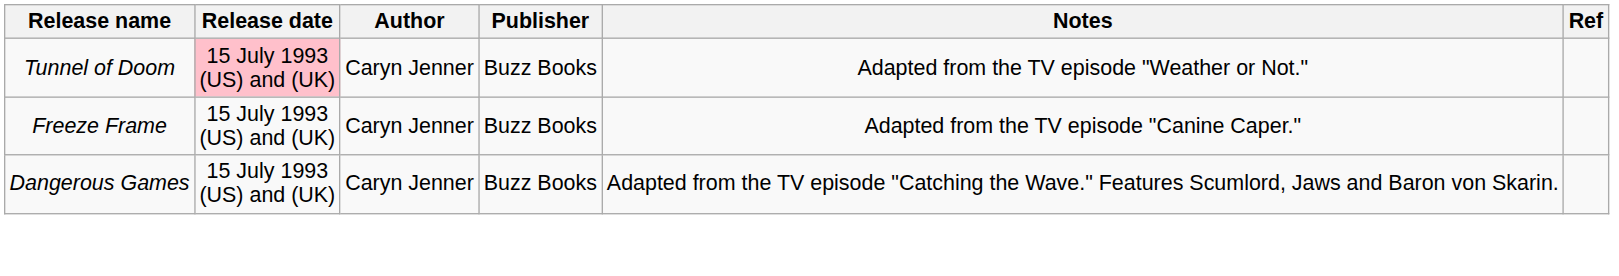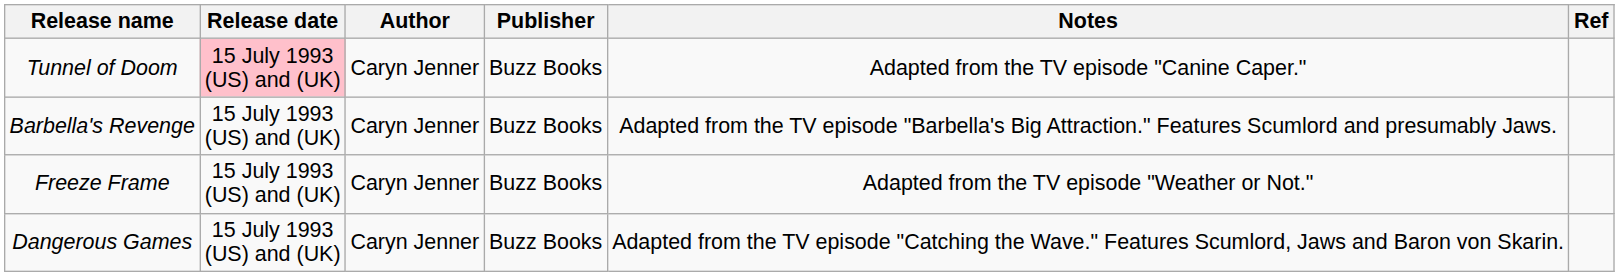Tunnel of Doom | Notes: Adapted from the TV episode "Weather or Not." -> Adapted from the TV episode "Canine Caper."
+ row: Barbella's Revenge | 15 July 1993 (US) and (UK) | Caryn Jenner | Buzz Books | Adapted from the TV episode "Barbella's Big Attraction." Features Scumlord and presumably Jaws.
Freeze Frame | Notes: Adapted from the TV episode "Canine Caper." -> Adapted from the TV episode "Weather or Not."
